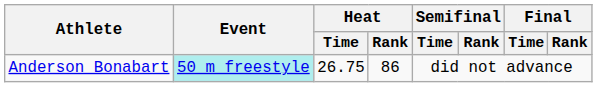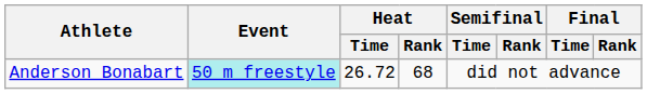Anderson Bonabart | Heat / Time: 26.75 -> 26.72
Anderson Bonabart | Heat / Rank: 86 -> 68
